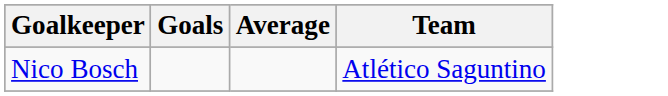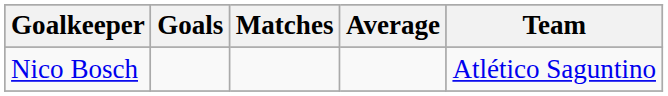+ column: Matches
